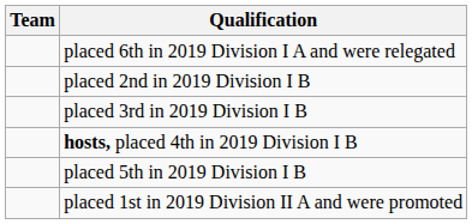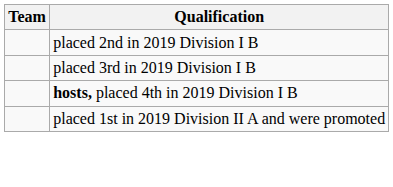- row: placed 6th in 2019 Division I A and were relegated
- row: placed 5th in 2019 Division I B
